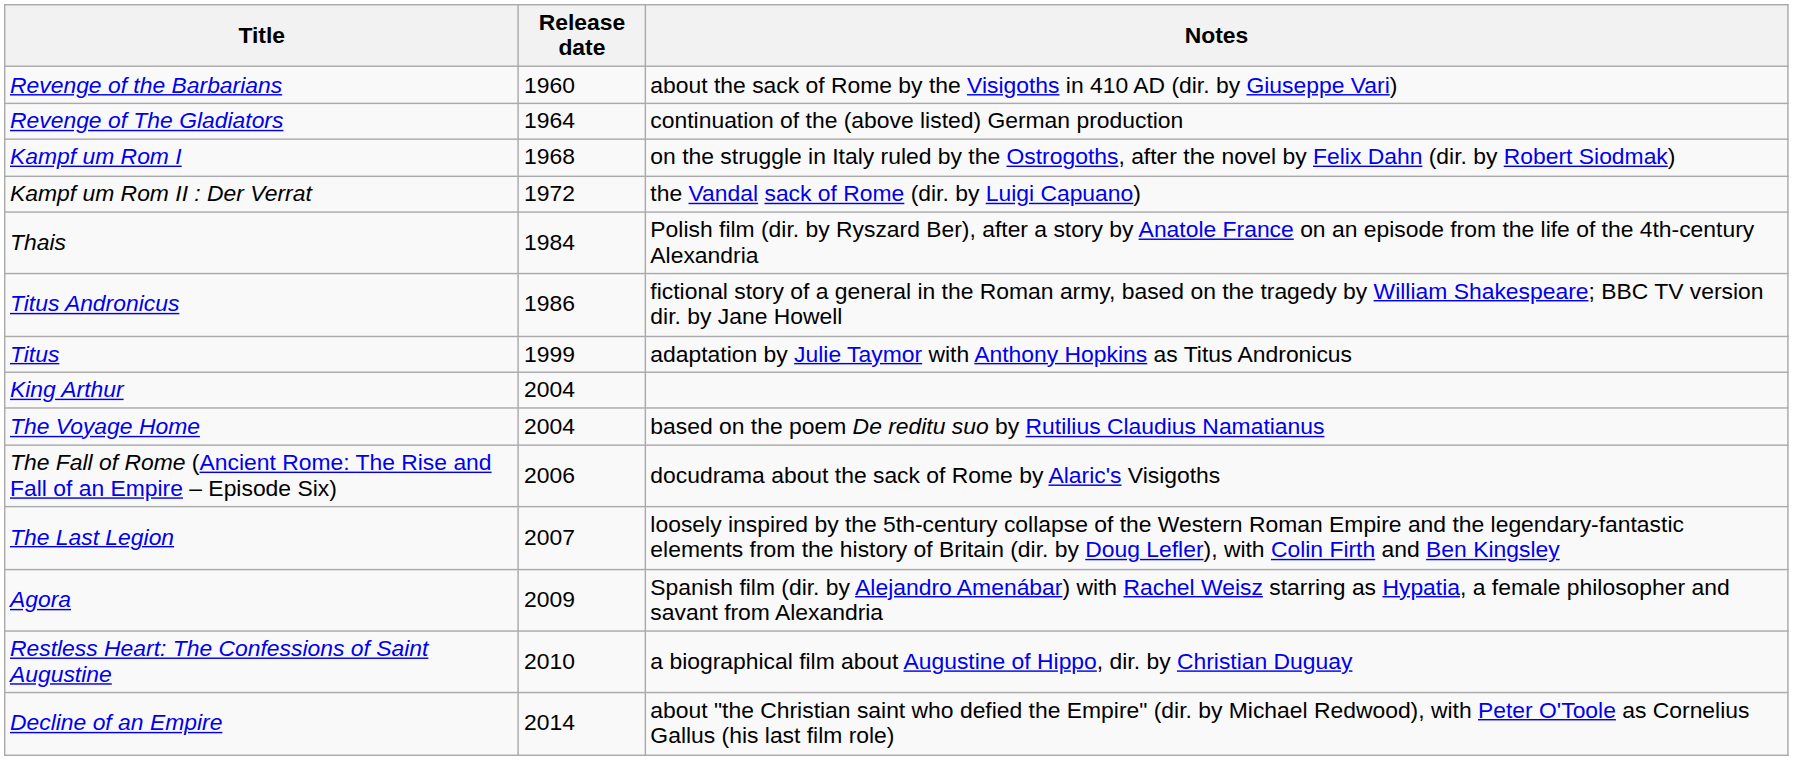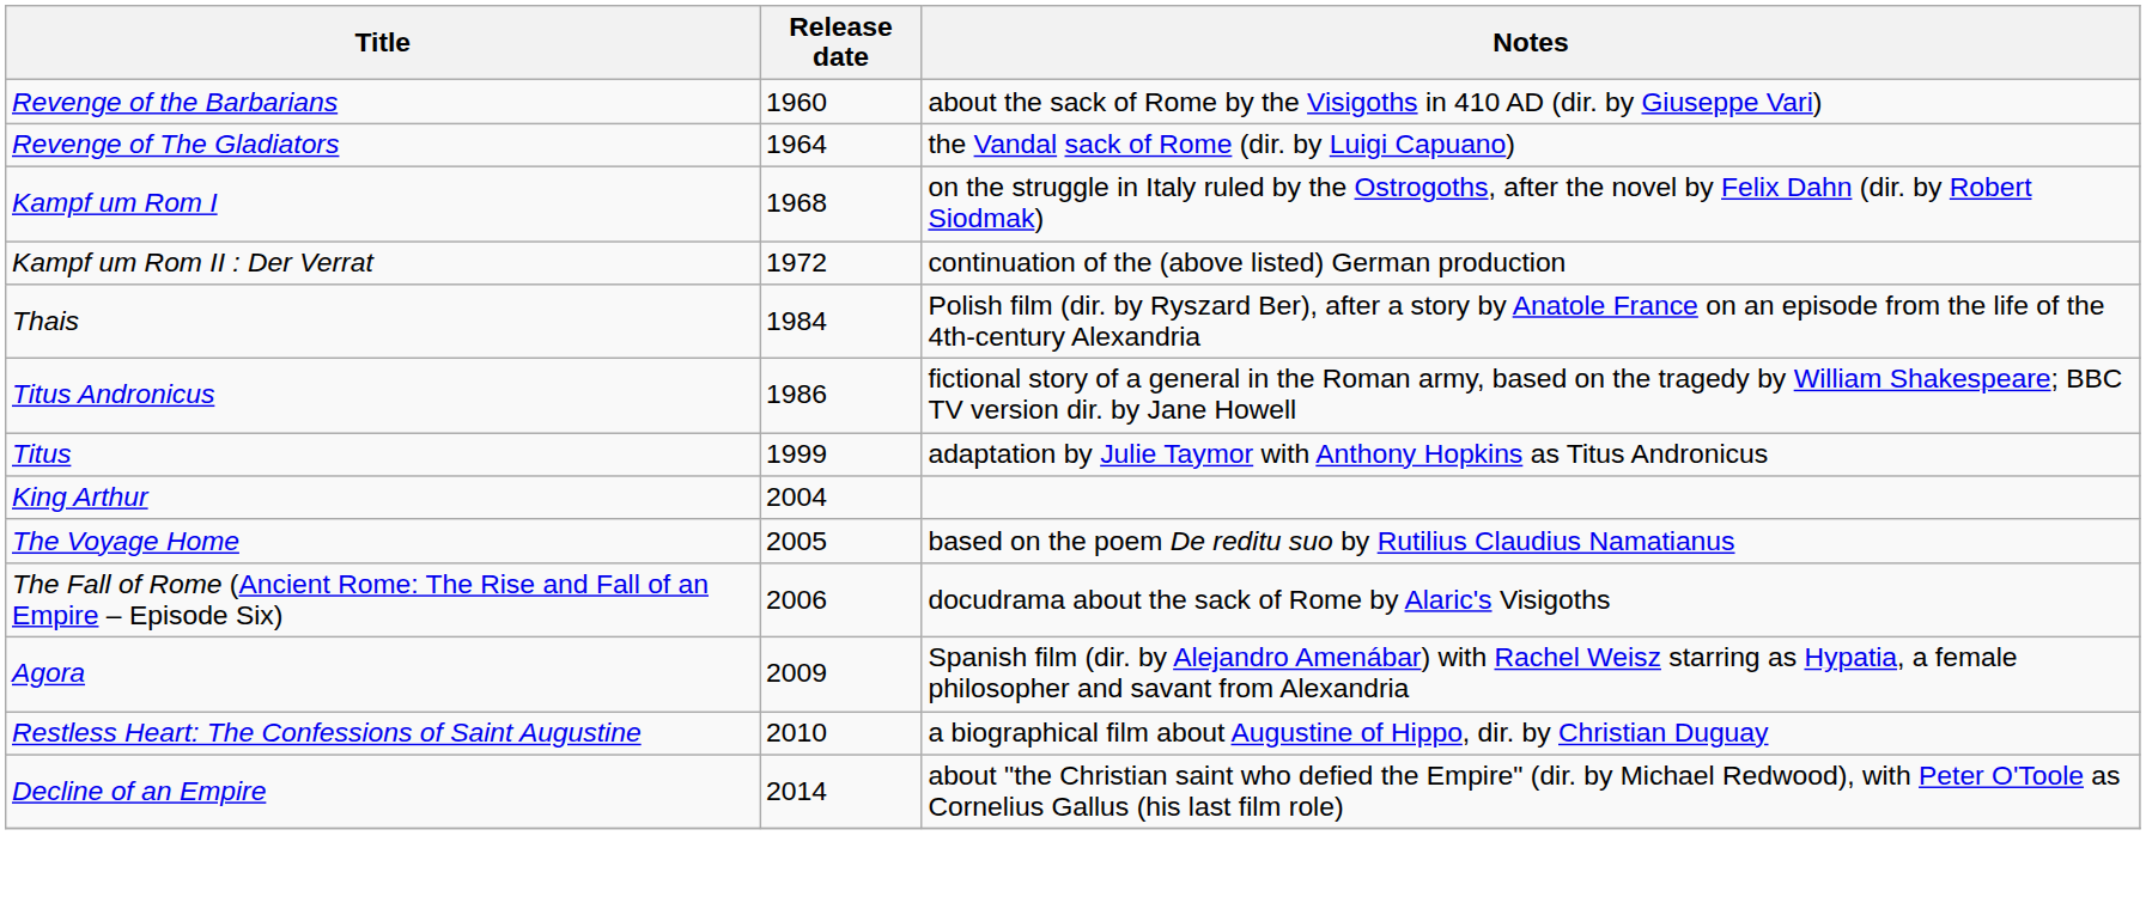Revenge of The Gladiators | Notes: continuation of the (above listed) German production -> the Vandal sack of Rome (dir. by Luigi Capuano)
Kampf um Rom II : Der Verrat | Notes: the Vandal sack of Rome (dir. by Luigi Capuano) -> continuation of the (above listed) German production
The Voyage Home | Release date: 2004 -> 2005
- row: The Last Legion | 2007 | loosely inspired by the 5th-century collapse of the Western Roman Empire and the legendary-fantastic elements from the history of Britain (dir. by Doug Lefler), with Colin Firth and Ben Kingsley
